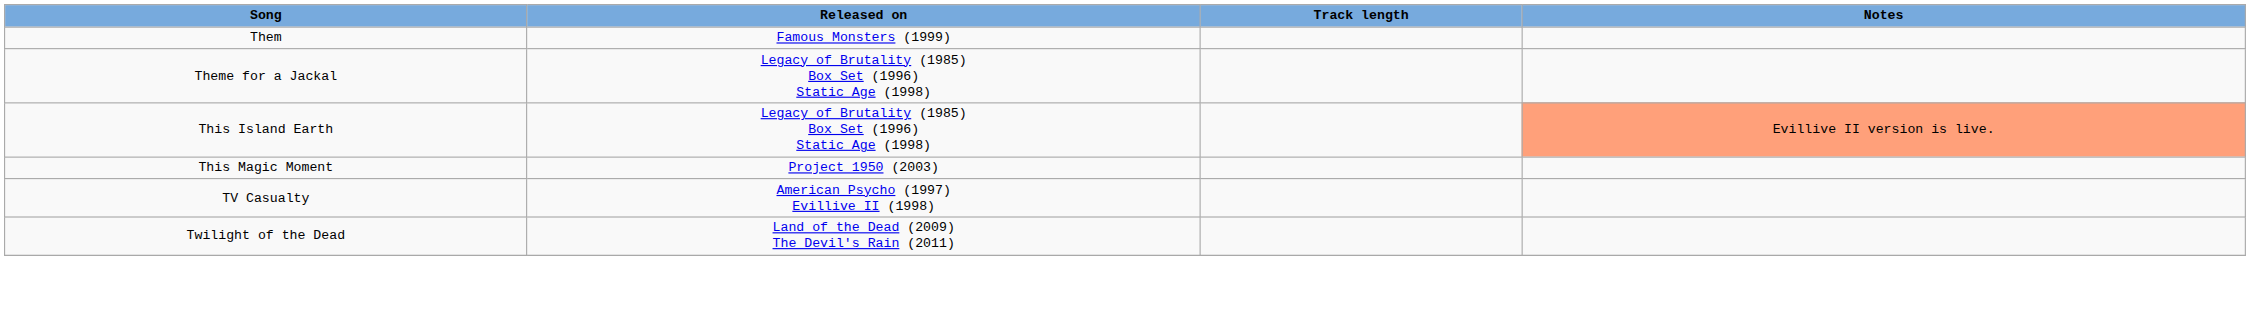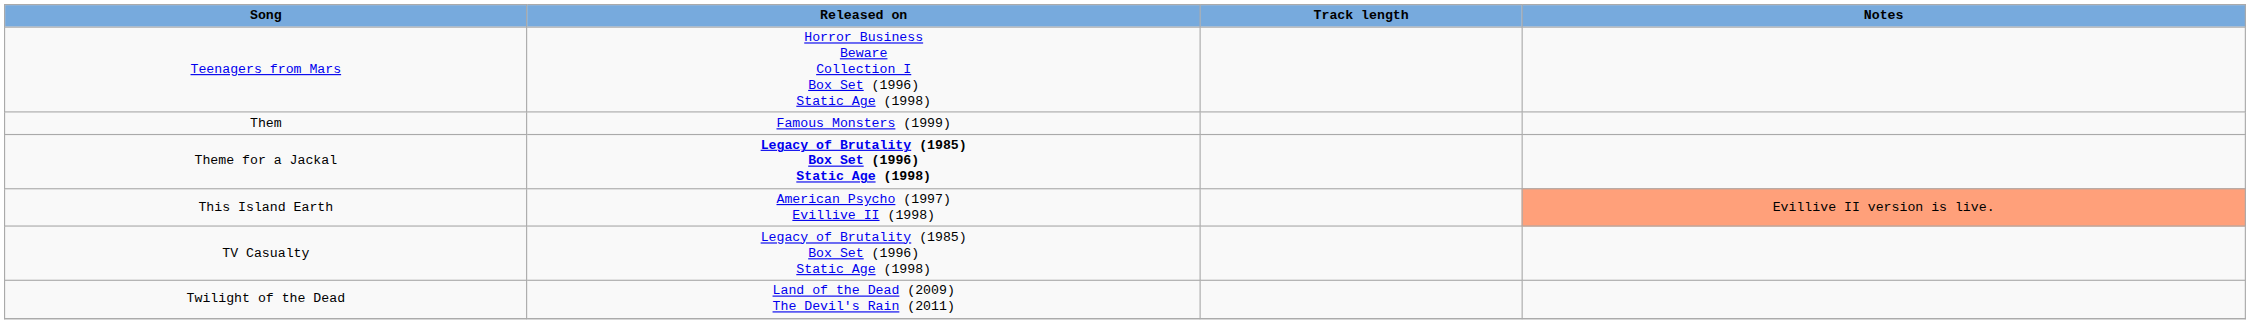+ row: Teenagers from Mars | Horror Business Beware Collection I Box Set (1996) Static Age (1998)
Theme for a Jackal | Released on: normal -> bold
This Island Earth | Released on: Legacy of Brutality (1985) Box Set (1996) Static Age (1998) -> American Psycho (1997) Evillive II (1998)
- row: This Magic Moment | Project 1950 (2003)
TV Casualty | Released on: American Psycho (1997) Evillive II (1998) -> Legacy of Brutality (1985) Box Set (1996) Static Age (1998)
